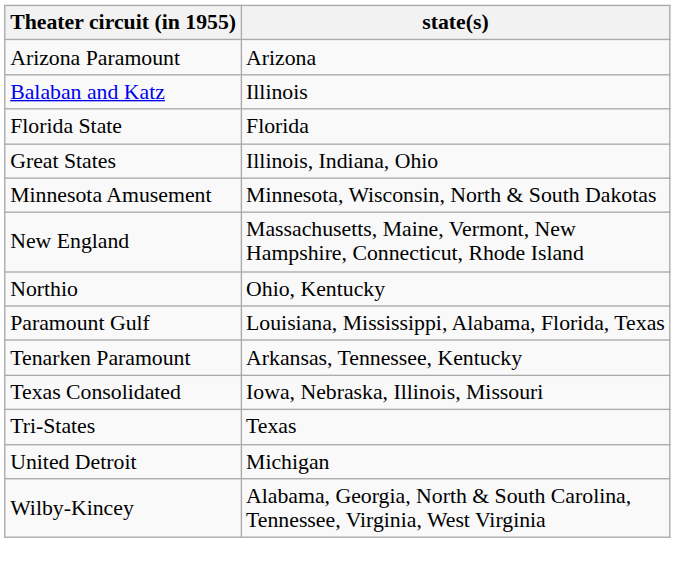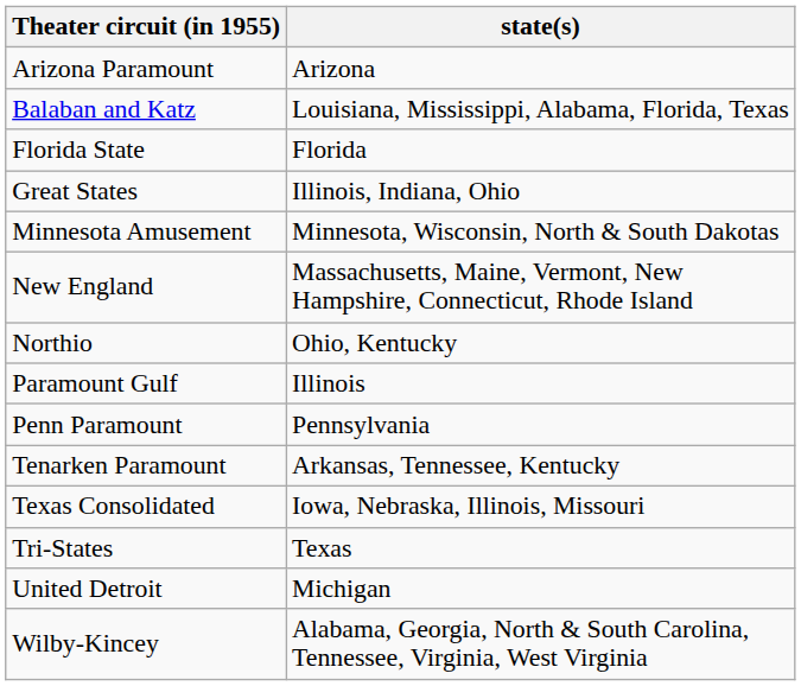Balaban and Katz | state(s): Illinois -> Louisiana, Mississippi, Alabama, Florida, Texas
Paramount Gulf | state(s): Louisiana, Mississippi, Alabama, Florida, Texas -> Illinois
+ row: Penn Paramount | Pennsylvania
